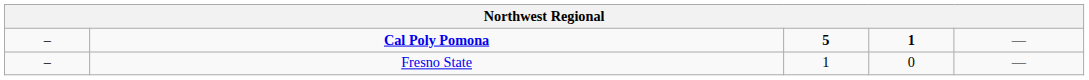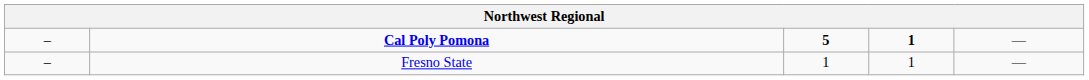Fresno State | column 4: 0 -> 1
